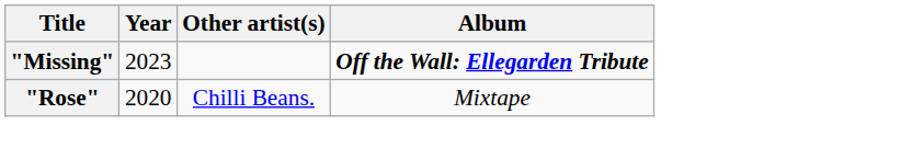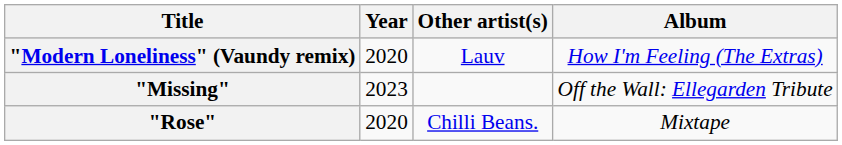+ row: "Modern Loneliness" (Vaundy remix) | 2020 | Lauv | How I'm Feeling (The Extras)
"Missing" | Album: bold -> normal
